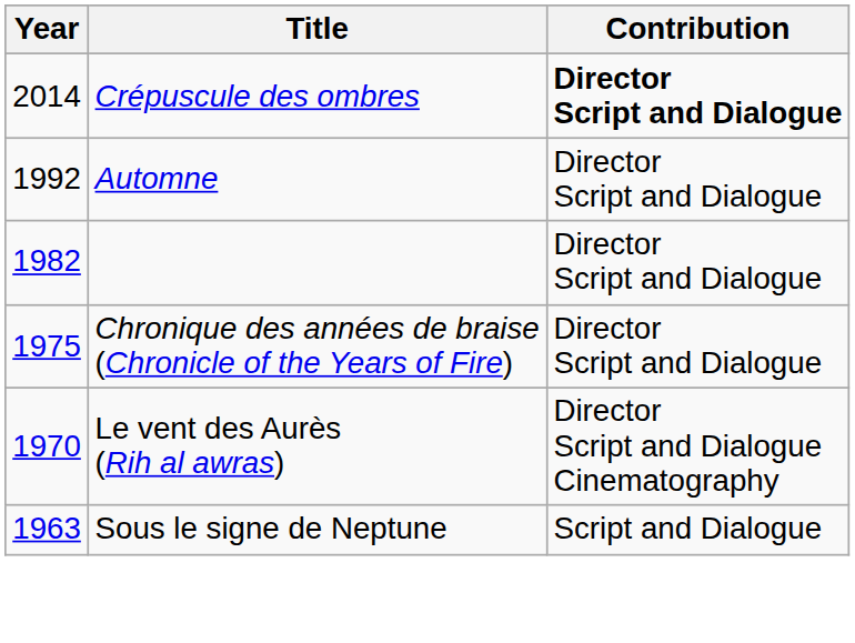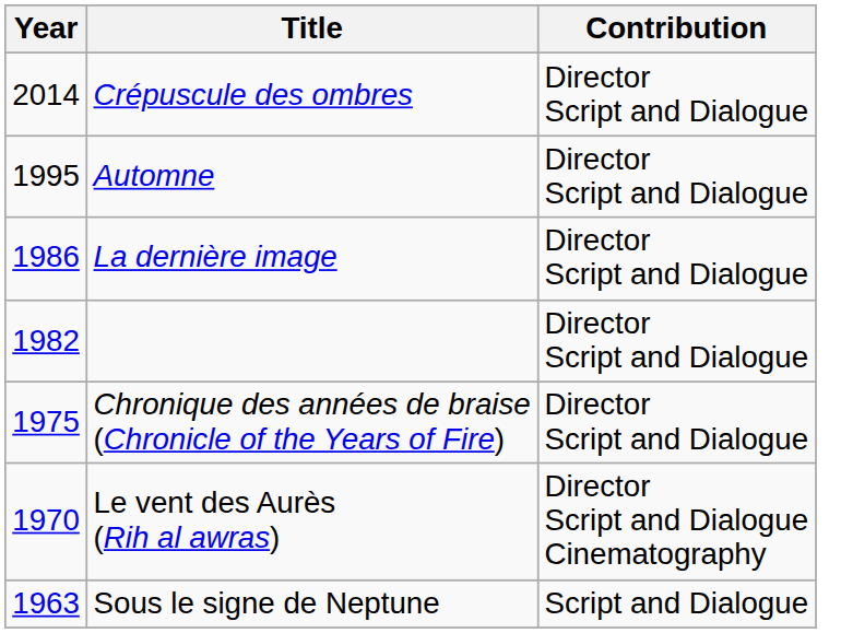Crépuscule des ombres | Contribution: bold -> normal
Automne | Year: 1992 -> 1995
+ row: 1986 | La dernière image | Director Script and Dialogue
